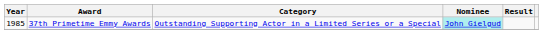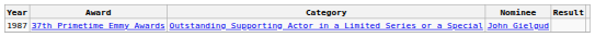37th Primetime Emmy Awards | Year: 1985 -> 1987
37th Primetime Emmy Awards | Nominee: paleturquoise background -> no background
